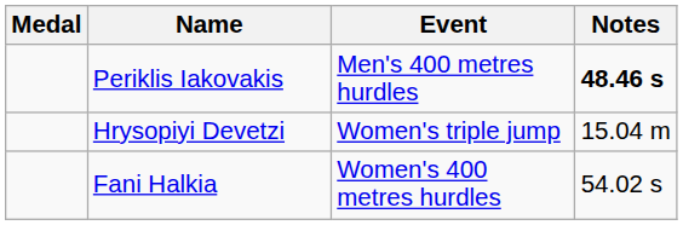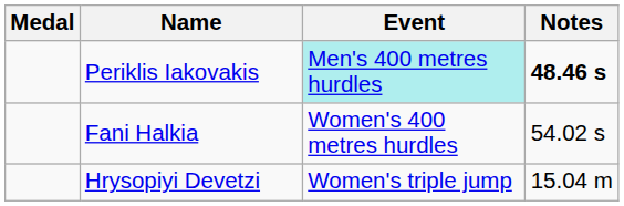Periklis Iakovakis | Event: no background -> paleturquoise background
rows swapped: Hrysopiyi Devetzi <-> Fani Halkia
